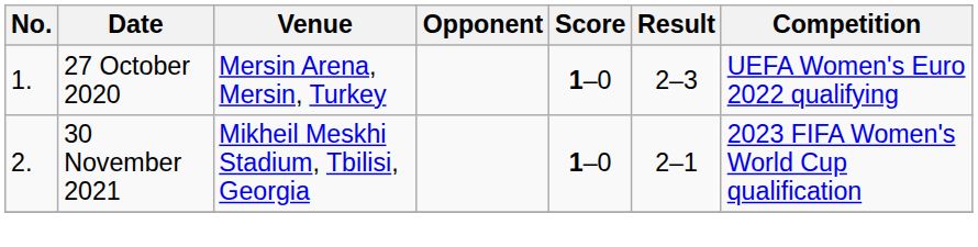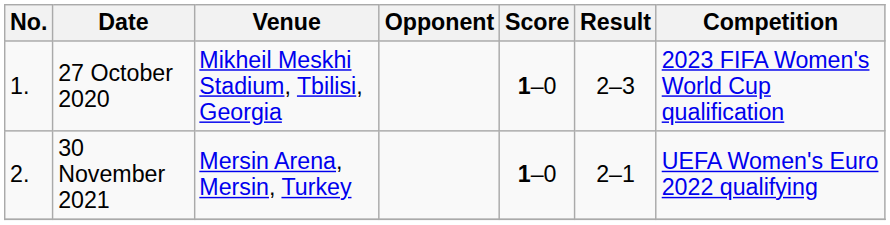27 October 2020 | Venue: Mersin Arena, Mersin, Turkey -> Mikheil Meskhi Stadium, Tbilisi, Georgia
27 October 2020 | Competition: UEFA Women's Euro 2022 qualifying -> 2023 FIFA Women's World Cup qualification
30 November 2021 | Venue: Mikheil Meskhi Stadium, Tbilisi, Georgia -> Mersin Arena, Mersin, Turkey
30 November 2021 | Competition: 2023 FIFA Women's World Cup qualification -> UEFA Women's Euro 2022 qualifying
